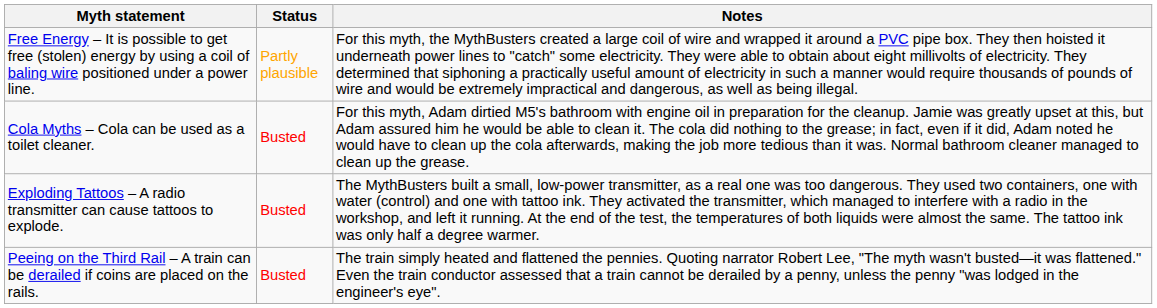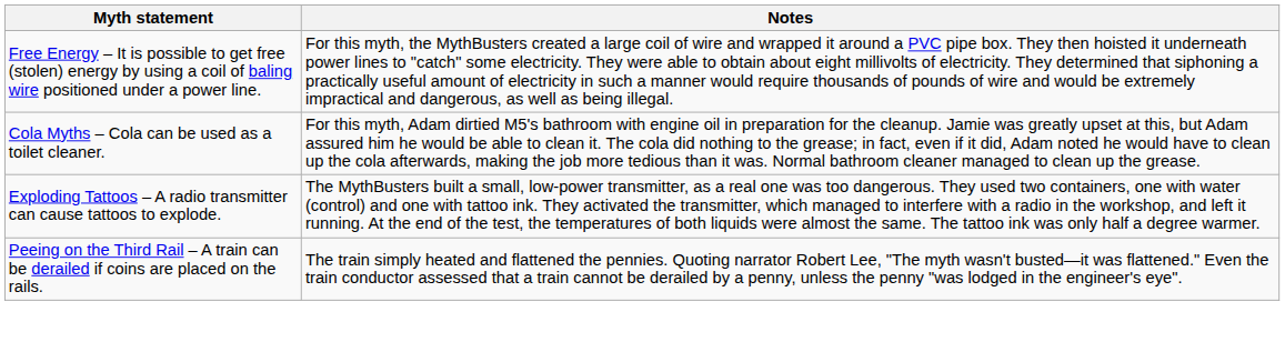- column: Status | Partly plausible | Busted | Busted | Busted
